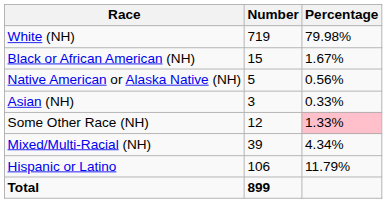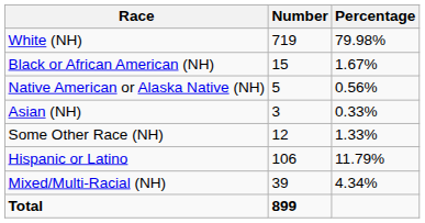Some Other Race (NH) | Percentage: pink background -> no background
rows swapped: Mixed/Multi-Racial (NH) <-> Hispanic or Latino
